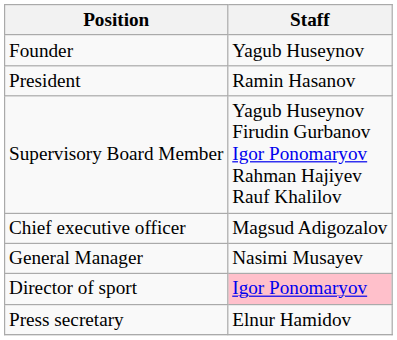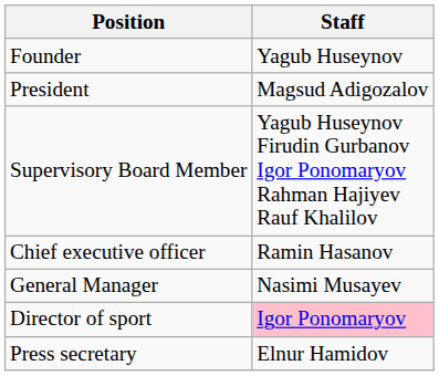President | Staff: Ramin Hasanov -> Magsud Adigozalov
Chief executive officer | Staff: Magsud Adigozalov -> Ramin Hasanov
